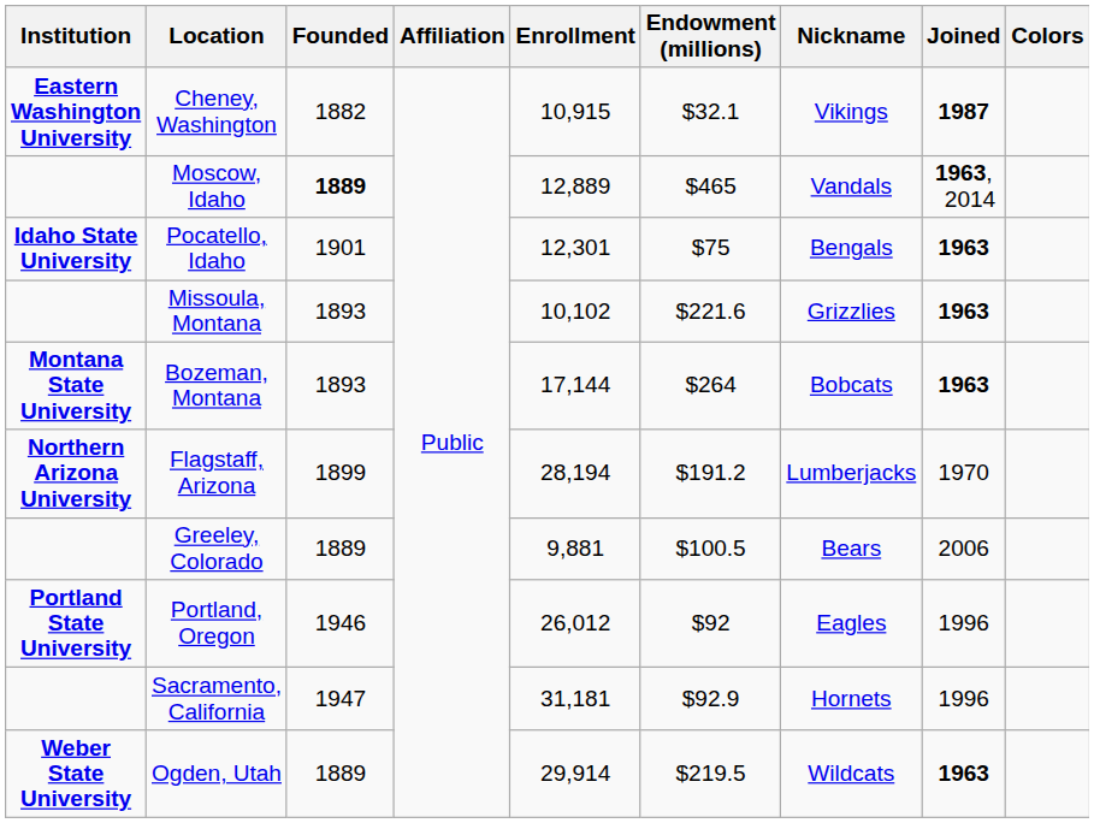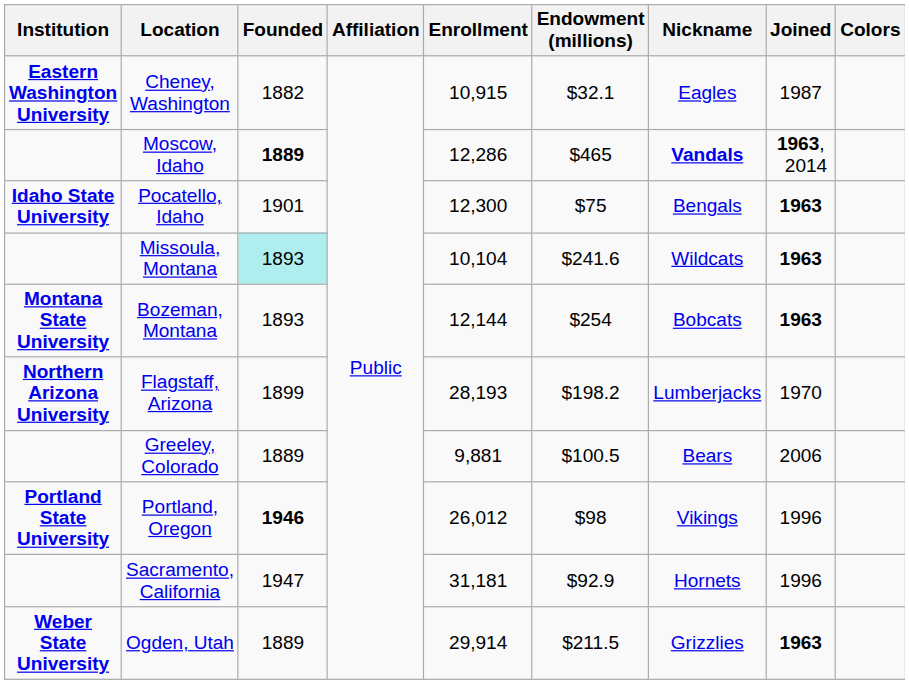Cheney, Washington | Nickname: Vikings -> Eagles
Cheney, Washington | Joined: bold -> normal
Moscow, Idaho | Enrollment: 12,889 -> 12,286
Moscow, Idaho | Nickname: normal -> bold
Pocatello, Idaho | Enrollment: 12,301 -> 12,300
Missoula, Montana | Founded: no background -> paleturquoise background
Missoula, Montana | Enrollment: 10,102 -> 10,104
Missoula, Montana | Endowment (millions): $221.6 -> $241.6
Missoula, Montana | Nickname: Grizzlies -> Wildcats
Bozeman, Montana | Enrollment: 17,144 -> 12,144
Bozeman, Montana | Endowment (millions): $264 -> $254
Flagstaff, Arizona | Enrollment: 28,194 -> 28,193
Flagstaff, Arizona | Endowment (millions): $191.2 -> $198.2
Portland, Oregon | Founded: normal -> bold
Portland, Oregon | Endowment (millions): $92 -> $98
Portland, Oregon | Nickname: Eagles -> Vikings
Ogden, Utah | Endowment (millions): $219.5 -> $211.5
Ogden, Utah | Nickname: Wildcats -> Grizzlies
